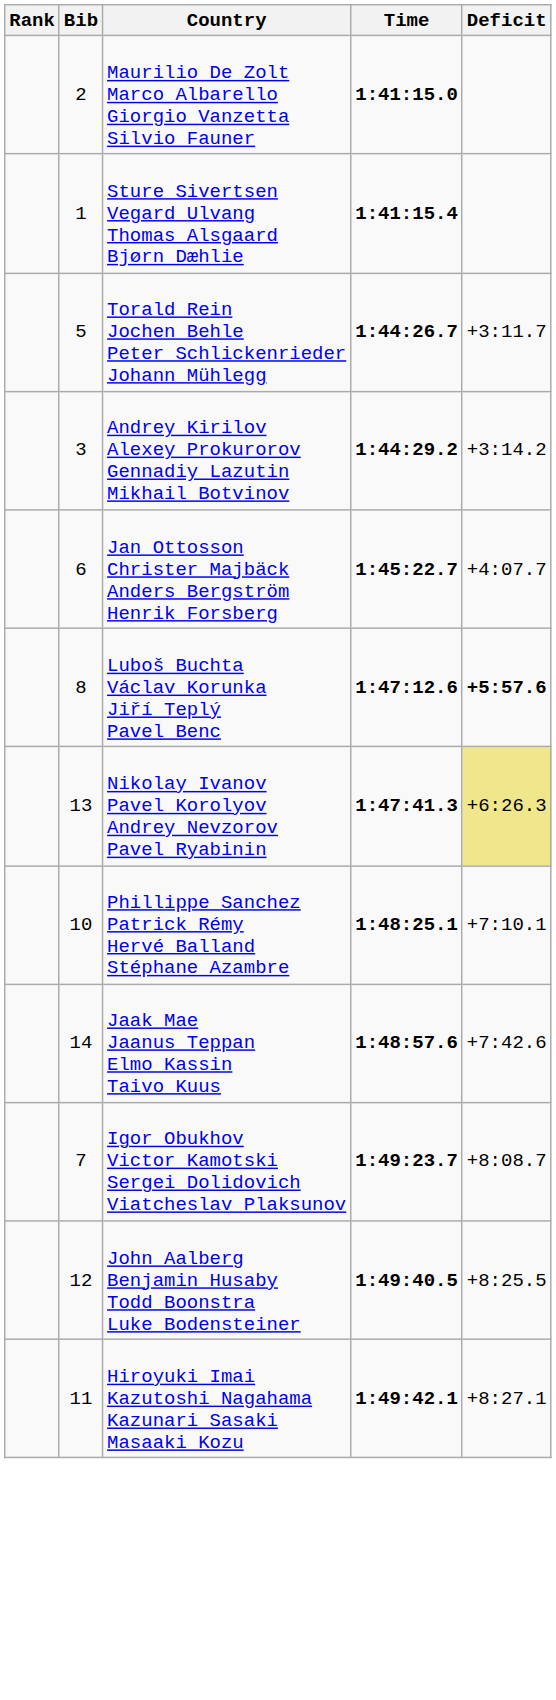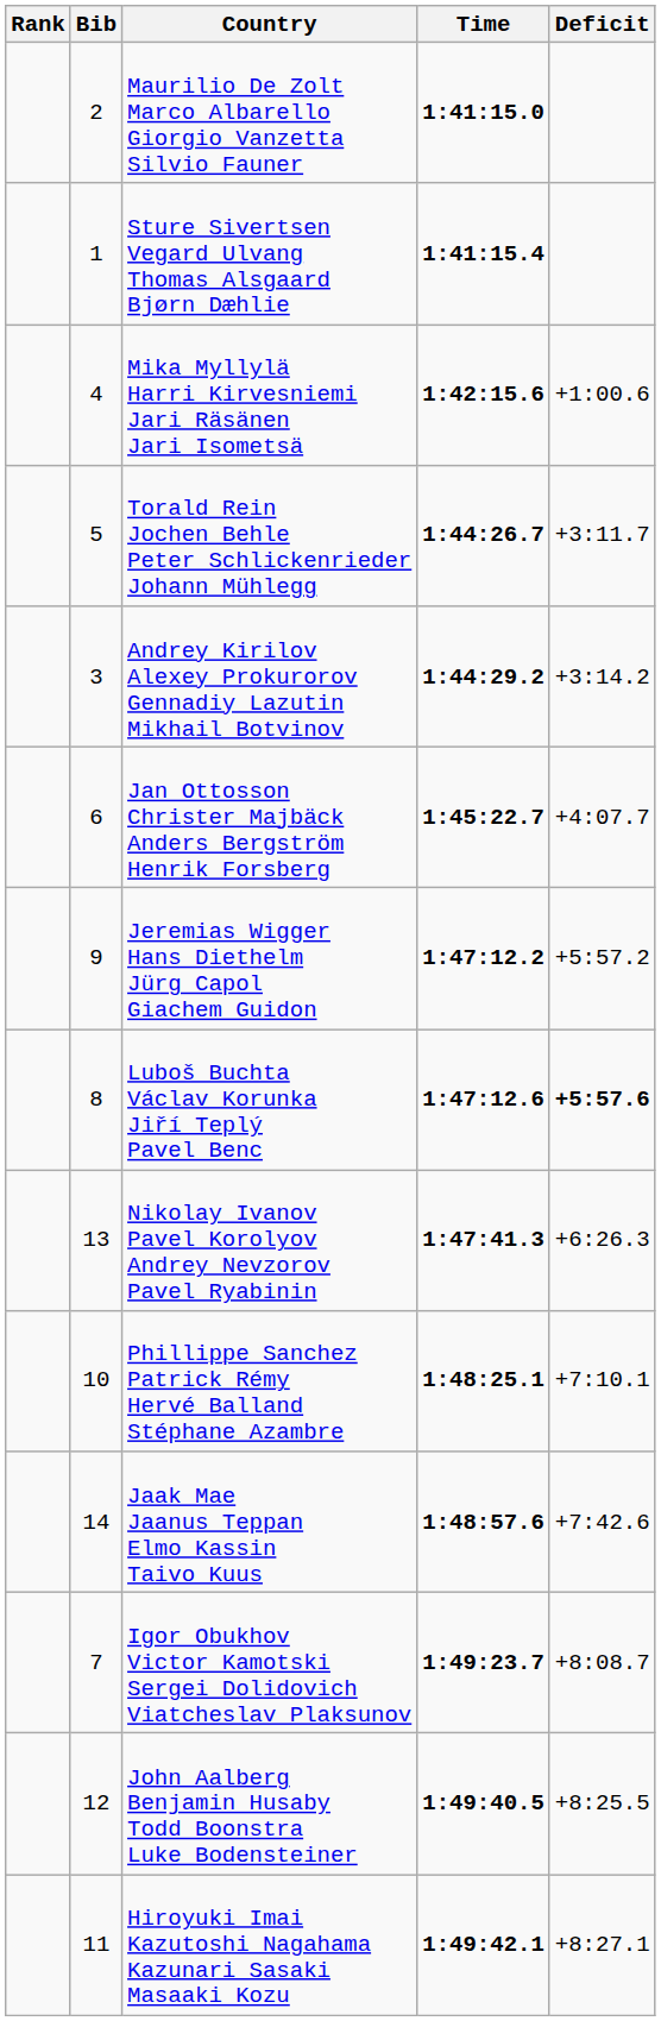+ row: 4 | Mika Myllylä Harri Kirvesniemi Jari Räsänen Jari Isometsä | 1:42:15.6 | +1:00.6
+ row: 9 | Jeremias Wigger Hans Diethelm Jürg Capol Giachem Guidon | 1:47:12.2 | +5:57.2
Nikolay Ivanov Pavel Korolyov Andrey Nevzorov Pavel Ryabinin | Deficit: khaki background -> no background
